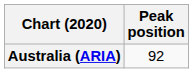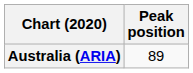Australia (ARIA) | Peak position: 92 -> 89
